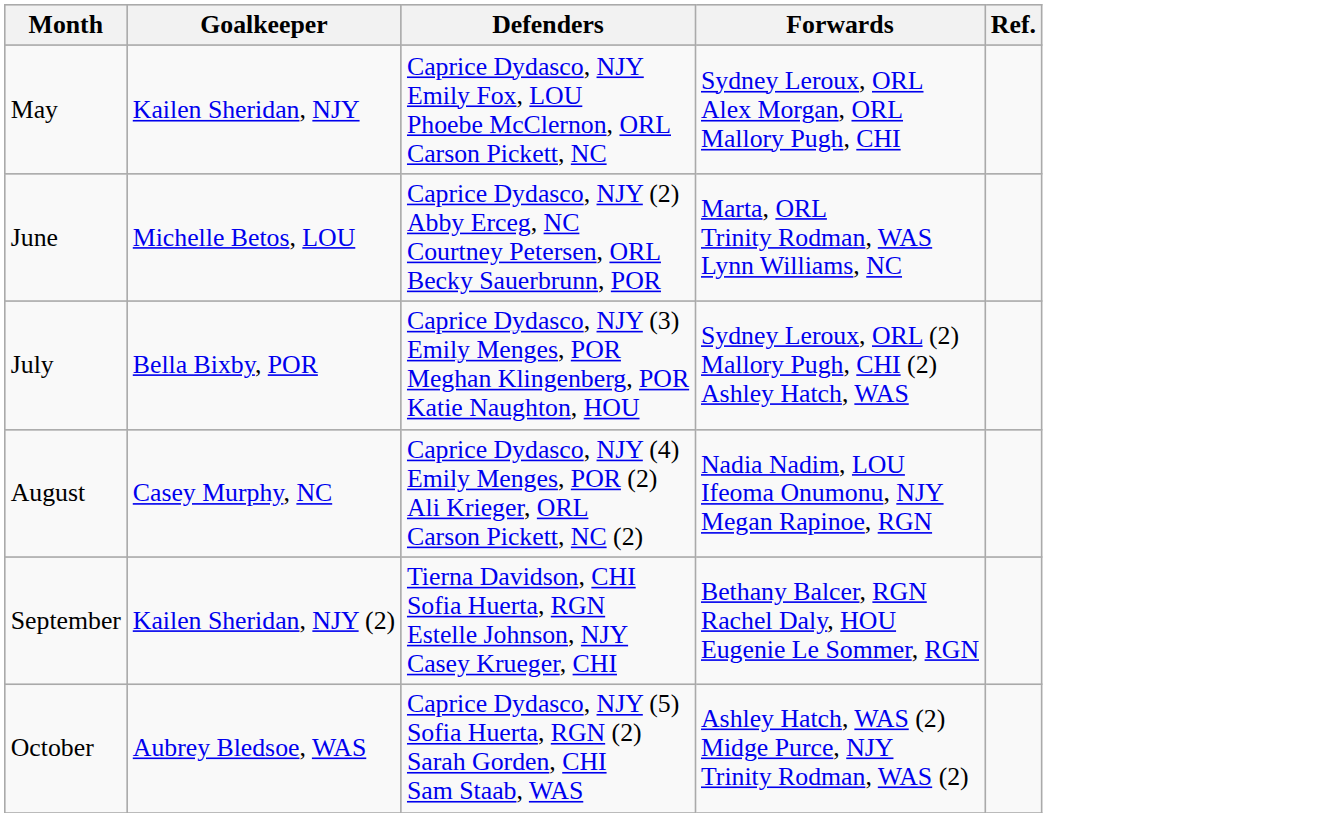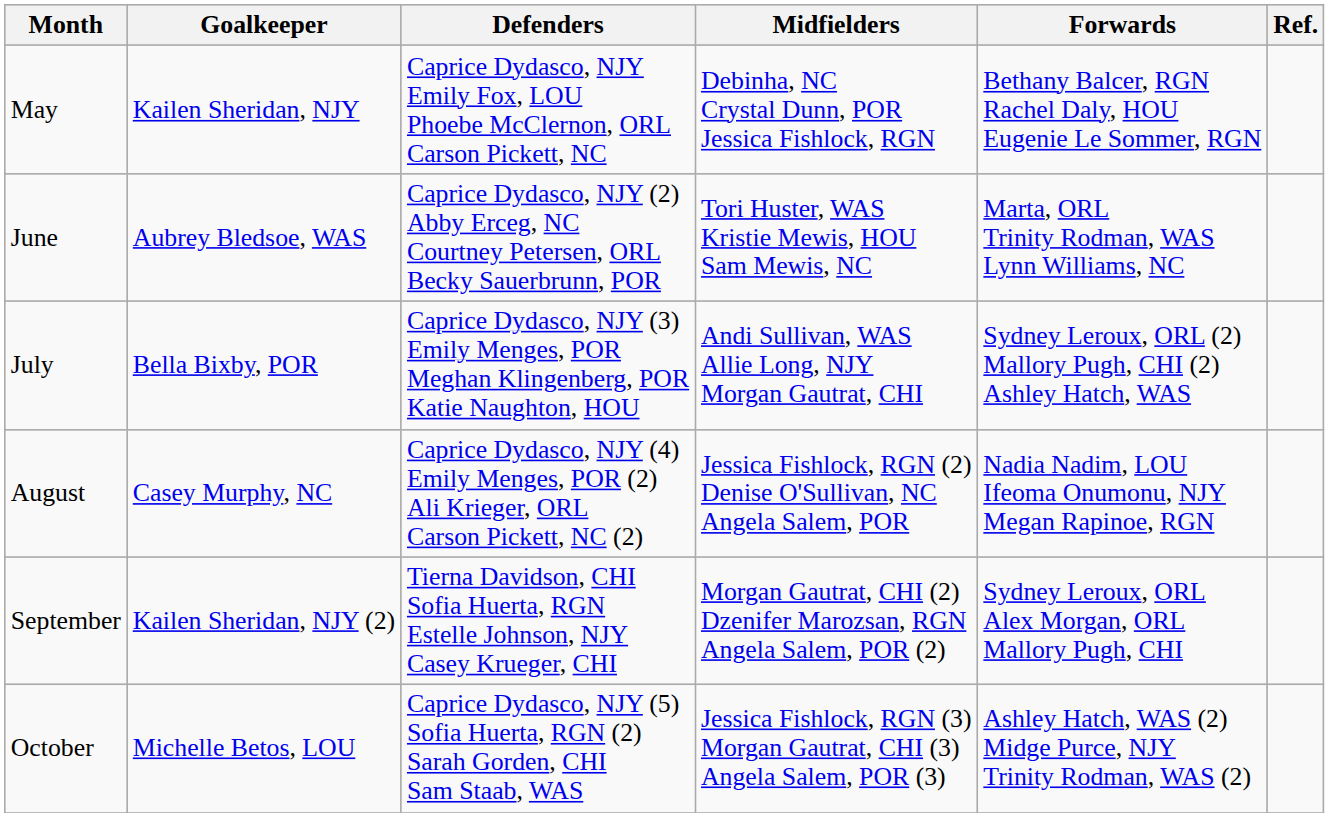+ column: Midfielders | Debinha, NC Crystal Dunn, POR Jessica Fishlock, RGN | Tori Huster, WAS Kristie Mewis, HOU Sam Mewis, NC | Andi Sullivan, WAS Allie Long, NJY Morgan Gautrat, CHI | Jessica Fishlock, RGN (2) Denise O'Sullivan, NC Angela Salem, POR | Morgan Gautrat, CHI (2) Dzenifer Marozsan, RGN Angela Salem, POR (2) | Jessica Fishlock, RGN (3) Morgan Gautrat, CHI (3) Angela Salem, POR (3)
May | Forwards: Sydney Leroux, ORL Alex Morgan, ORL Mallory Pugh, CHI -> Bethany Balcer, RGN Rachel Daly, HOU Eugenie Le Sommer, RGN
June | Goalkeeper: Michelle Betos, LOU -> Aubrey Bledsoe, WAS
September | Forwards: Bethany Balcer, RGN Rachel Daly, HOU Eugenie Le Sommer, RGN -> Sydney Leroux, ORL Alex Morgan, ORL Mallory Pugh, CHI
October | Goalkeeper: Aubrey Bledsoe, WAS -> Michelle Betos, LOU
